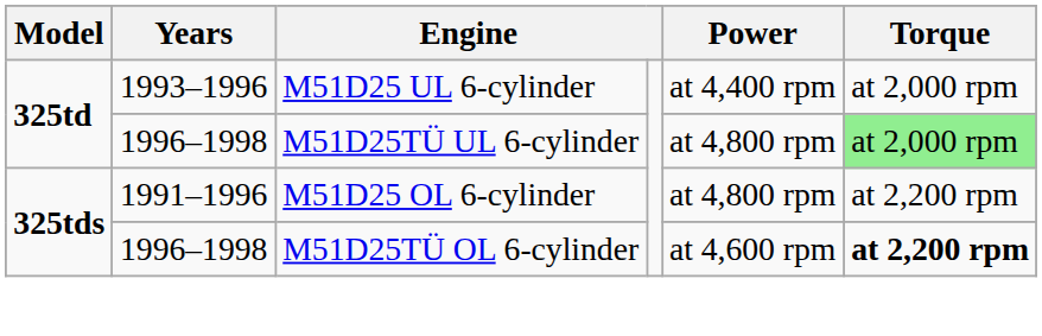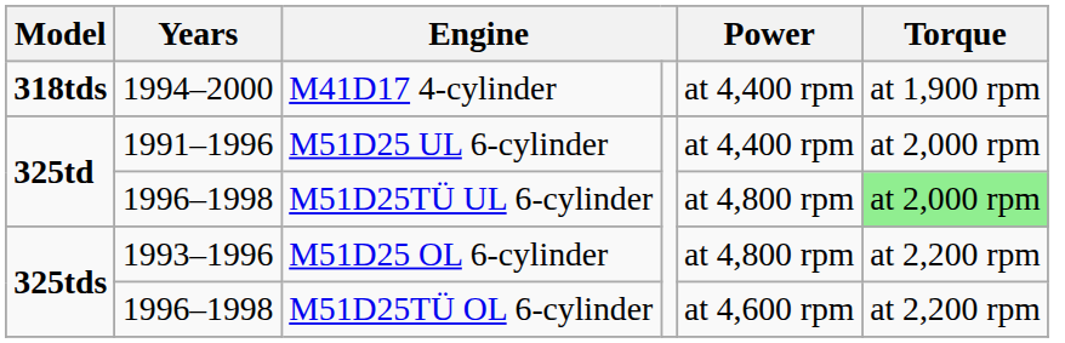+ row: 318tds | 1994–2000 | M41D17 4-cylinder | at 4,400 rpm | at 1,900 rpm
M51D25 UL 6-cylinder | Years: 1993–1996 -> 1991–1996
M51D25 OL 6-cylinder | Years: 1991–1996 -> 1993–1996
M51D25TÜ OL 6-cylinder | Torque: bold -> normal
